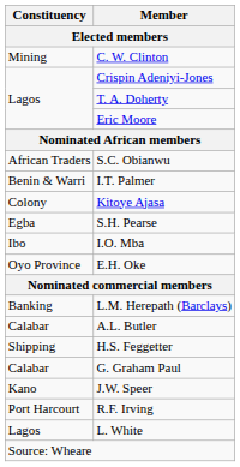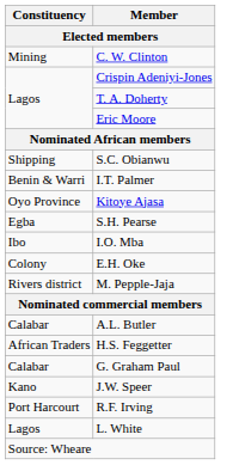S.C. Obianwu | Constituency: African Traders -> Shipping
Kitoye Ajasa | Constituency: Colony -> Oyo Province
E.H. Oke | Constituency: Oyo Province -> Colony
+ row: Rivers district | M. Pepple-Jaja
- row: Banking | L.M. Herepath (Barclays)
H.S. Feggetter | Constituency: Shipping -> African Traders
